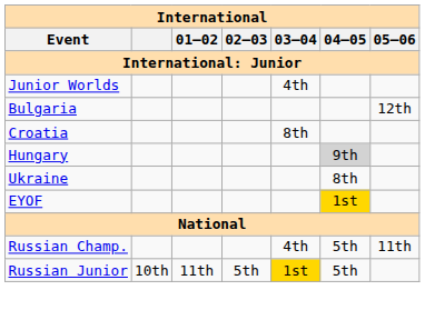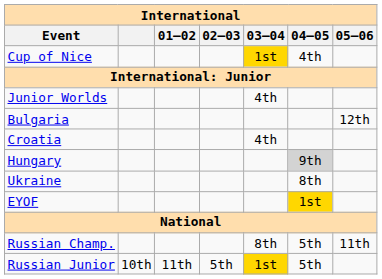+ row: Cup of Nice | 1st | 4th
Croatia | 03–04: 8th -> 4th
Russian Champ. | 03–04: 4th -> 8th
